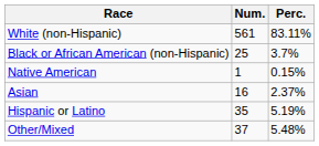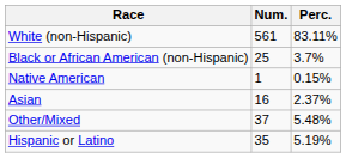rows swapped: Other/Mixed <-> Hispanic or Latino
